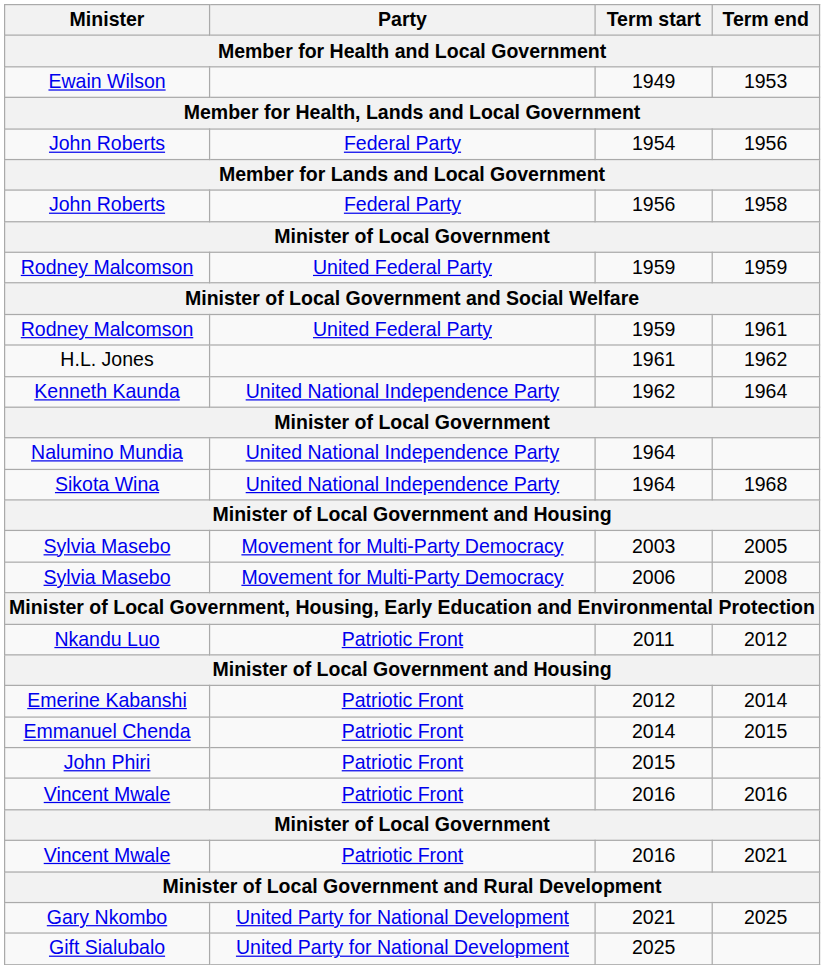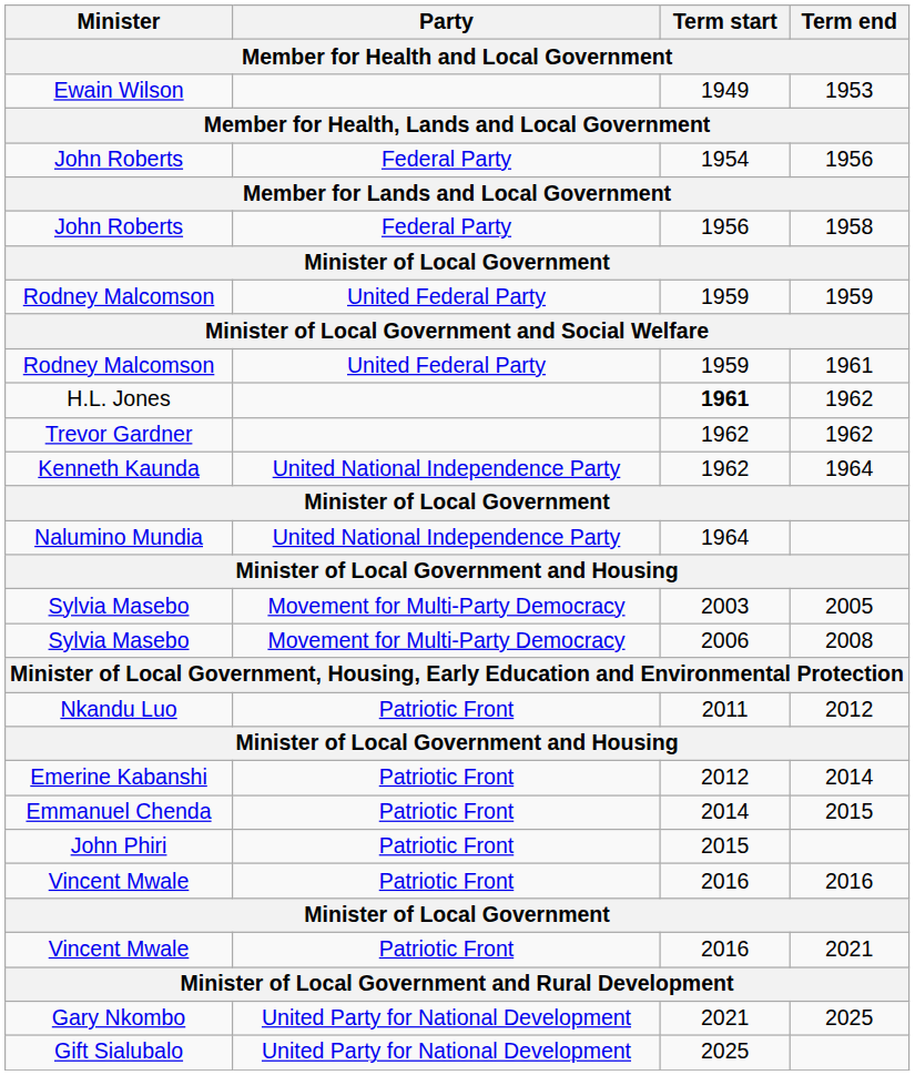H.L. Jones / 1962 | Term start: normal -> bold
+ row: Trevor Gardner | 1962 | 1962
- row: Sikota Wina | United National Independence Party | 1964 | 1968
